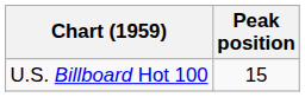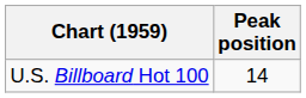U.S. Billboard Hot 100 | Peak position: 15 -> 14
